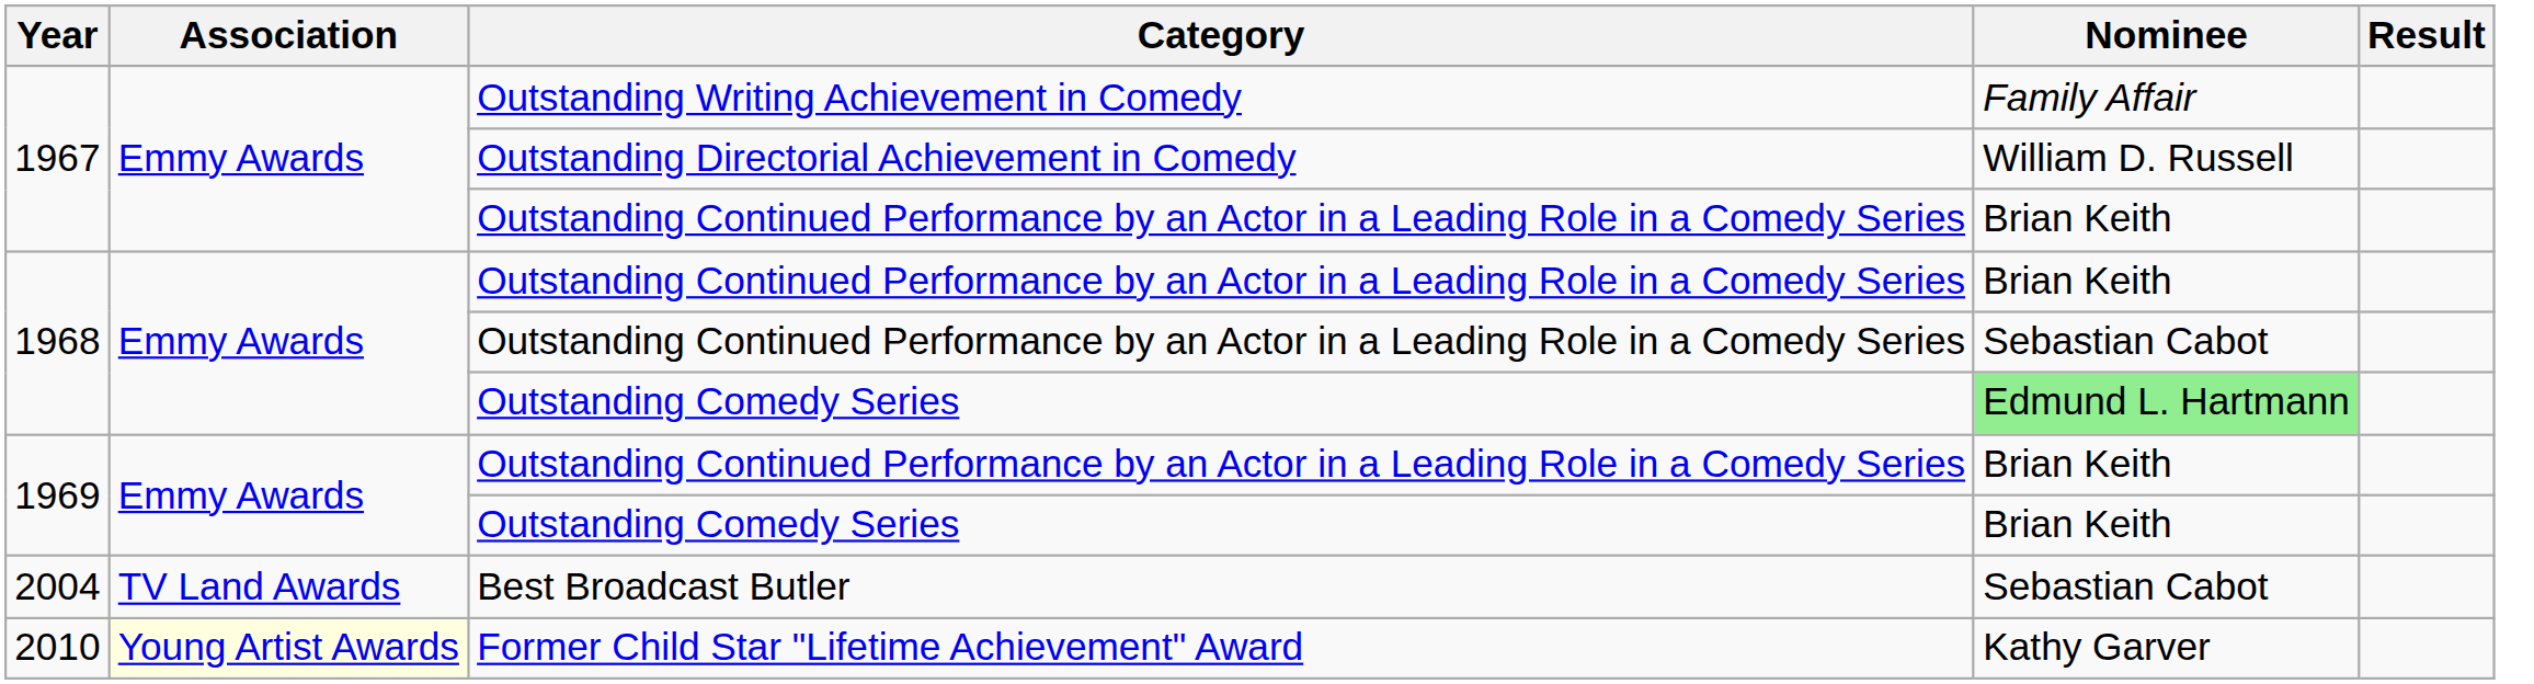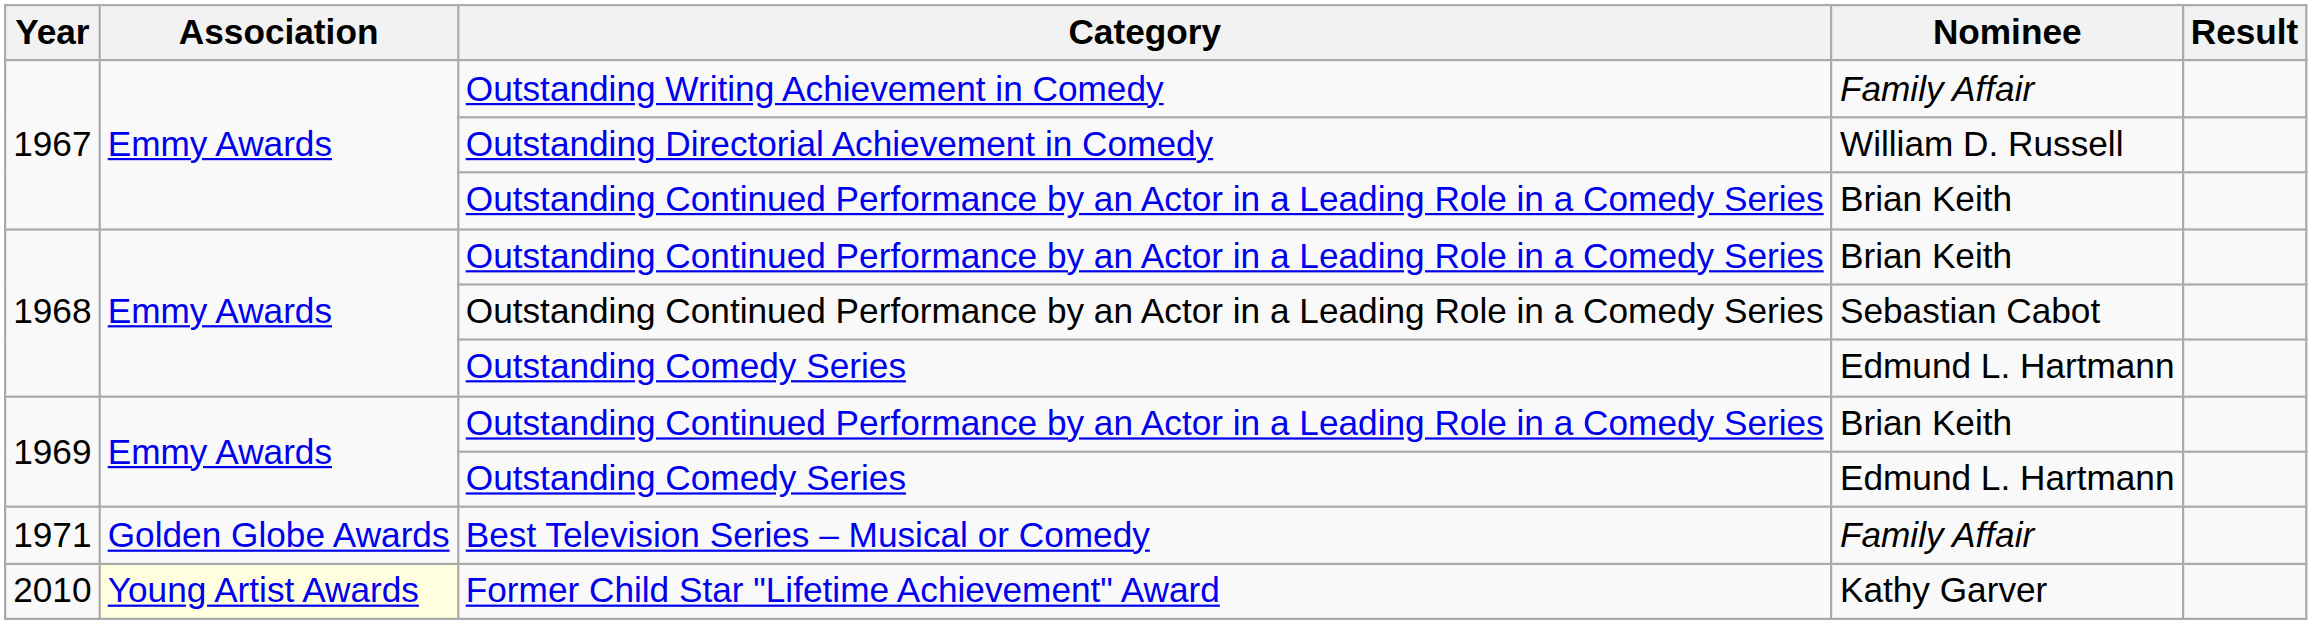1968 / Outstanding Comedy Series | Nominee: lightgreen background -> no background
1969 / Outstanding Comedy Series | Nominee: Brian Keith -> Edmund L. Hartmann
+ row: 1971 | Golden Globe Awards | Best Television Series – Musical or Comedy | Family Affair
- row: 2004 | TV Land Awards | Best Broadcast Butler | Sebastian Cabot
